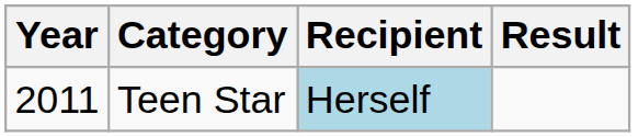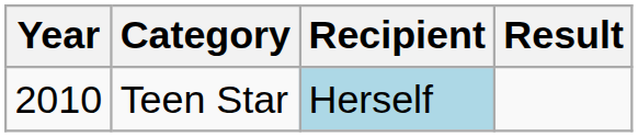Teen Star | Year: 2011 -> 2010
